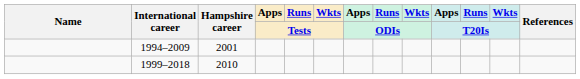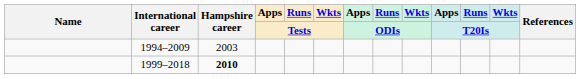1994–2009 | Hampshire career: 2001 -> 2003
1999–2018 | Hampshire career: normal -> bold
